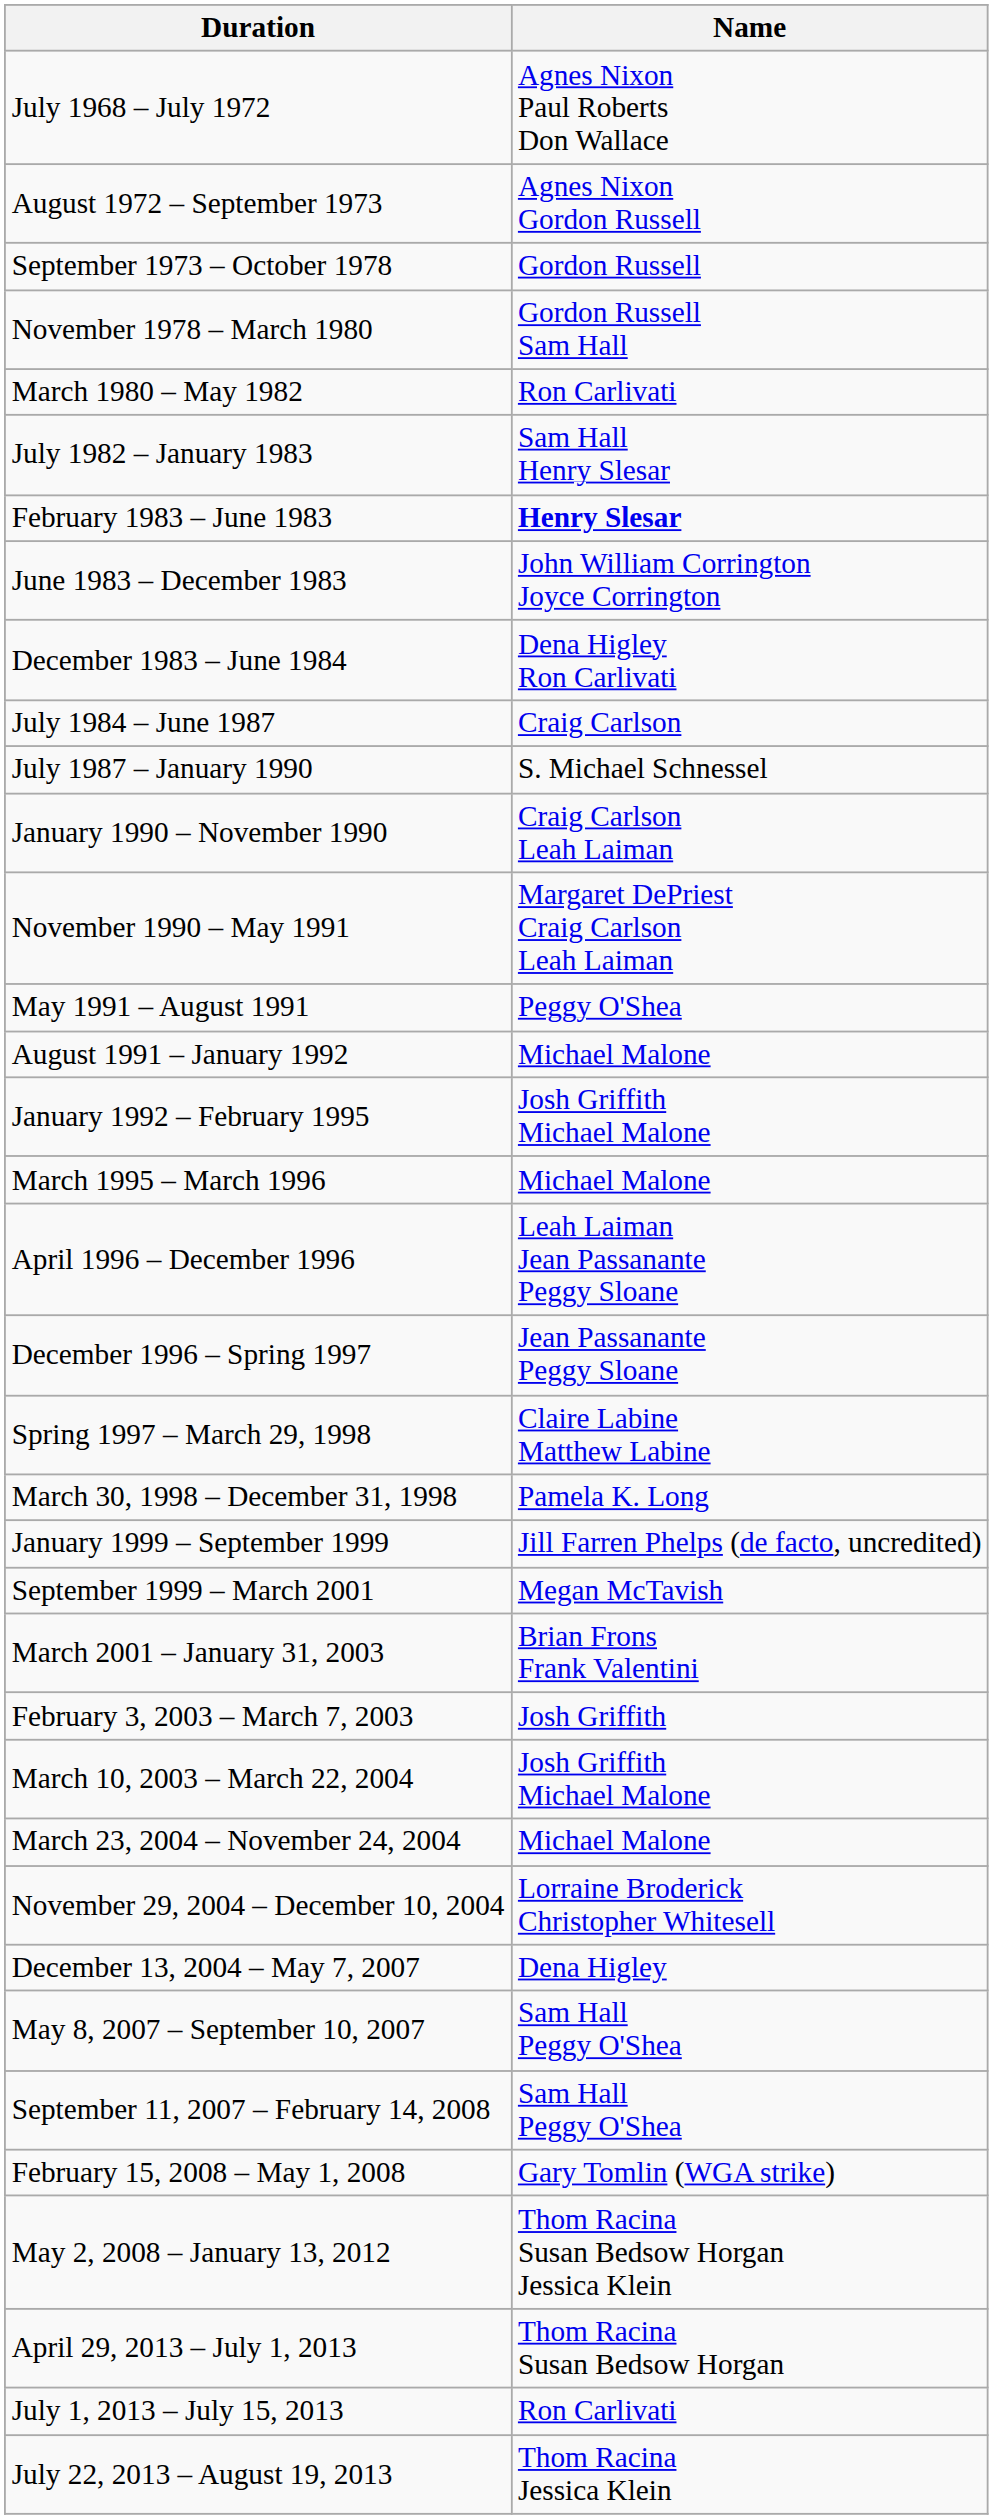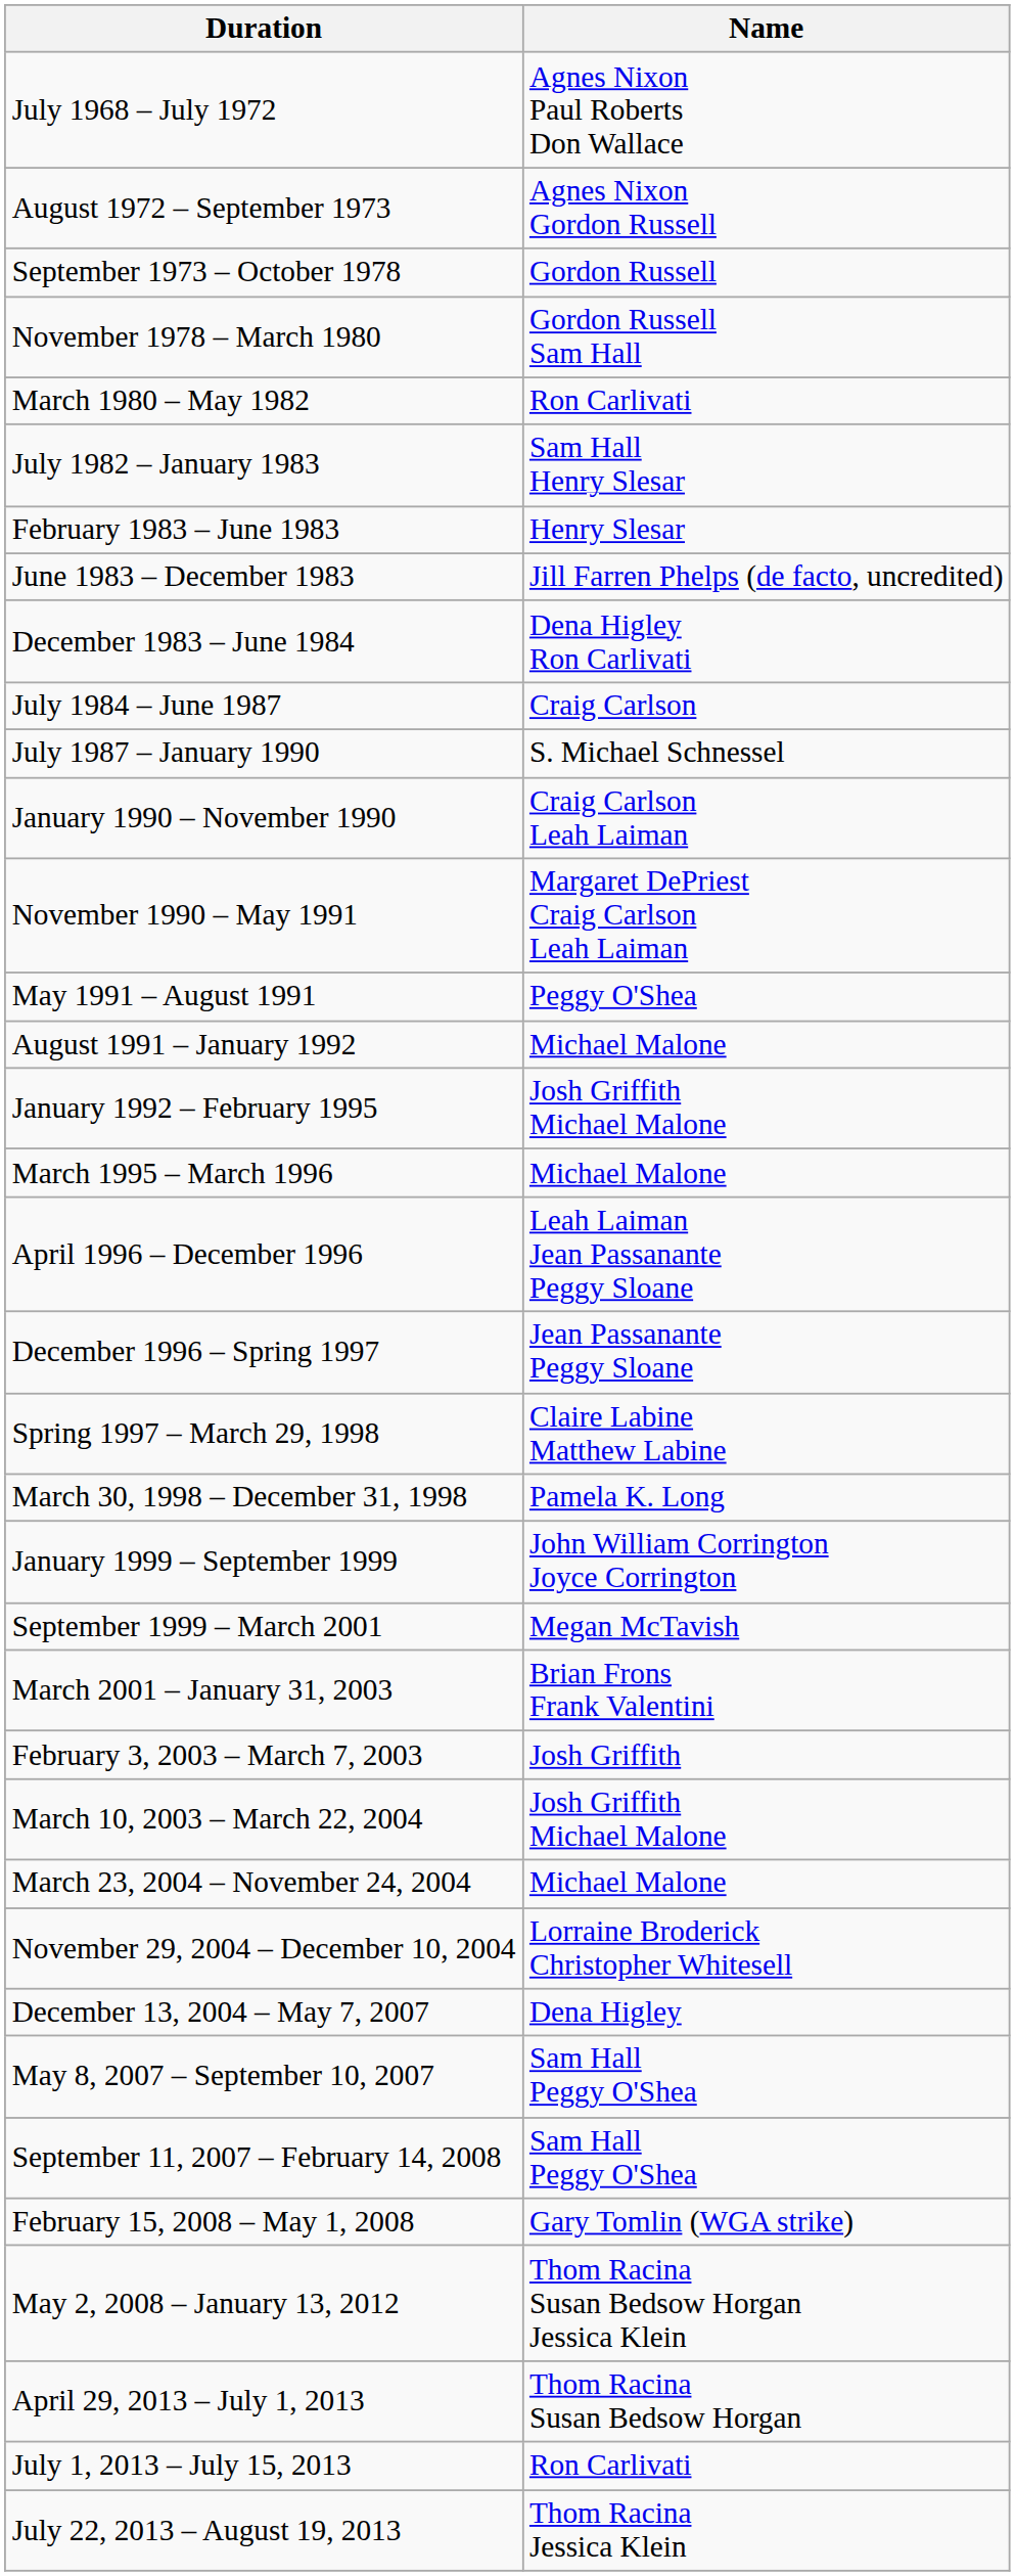February 1983 – June 1983 | Name: bold -> normal
June 1983 – December 1983 | Name: John William Corrington Joyce Corrington -> Jill Farren Phelps (de facto, uncredited)
January 1999 – September 1999 | Name: Jill Farren Phelps (de facto, uncredited) -> John William Corrington Joyce Corrington
